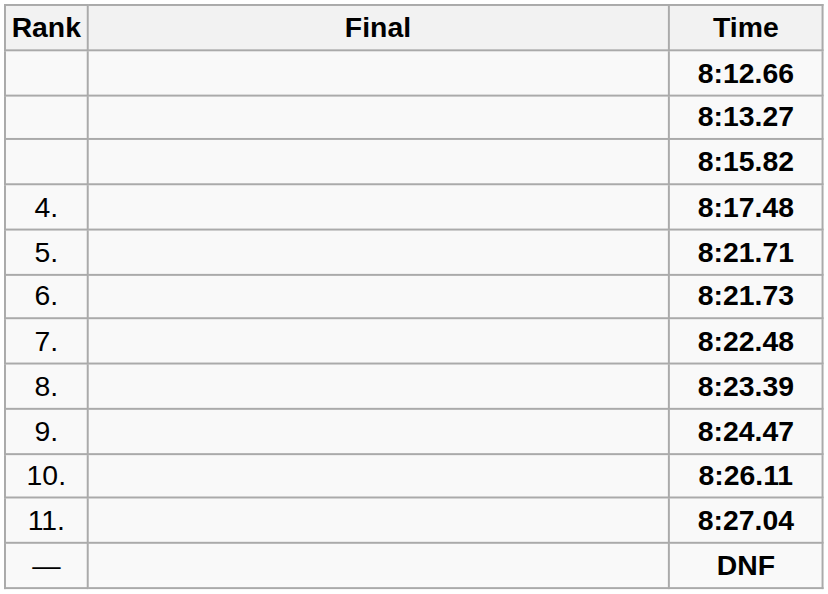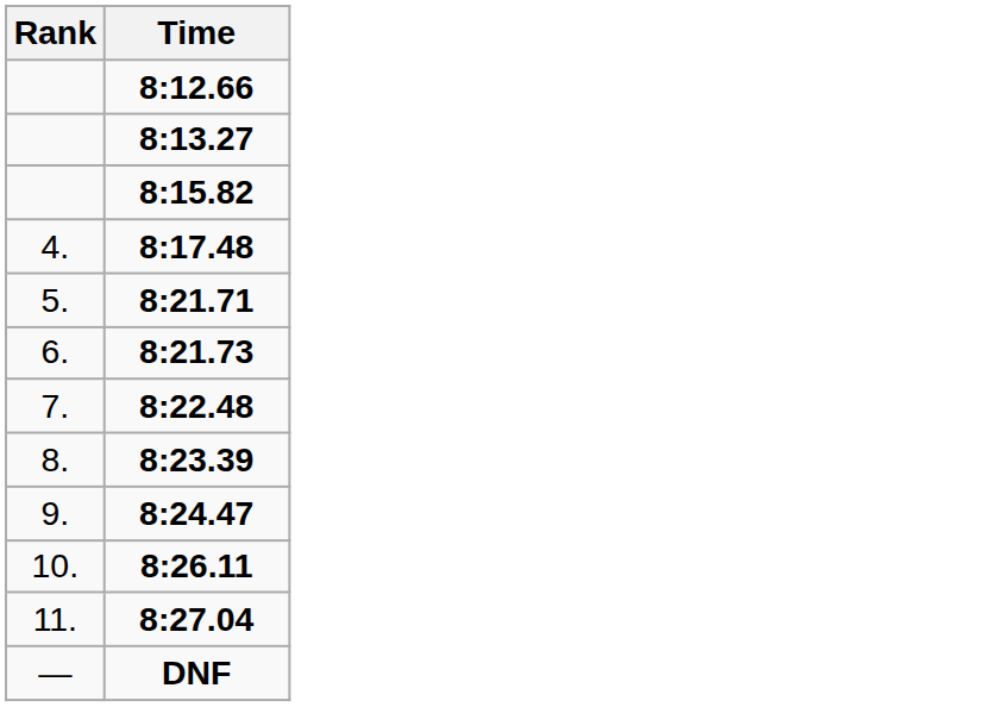- column: Final
